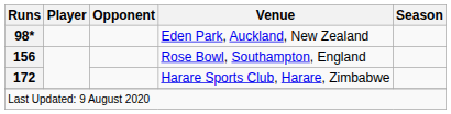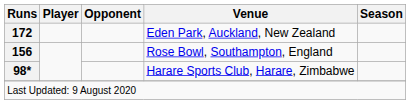Eden Park, Auckland, New Zealand | Runs: 98* -> 172
Harare Sports Club, Harare, Zimbabwe | Runs: 172 -> 98*
